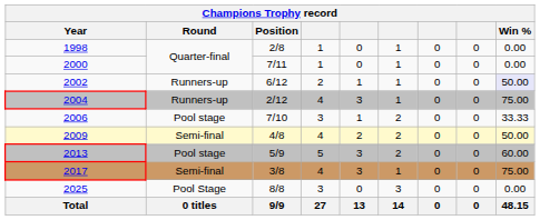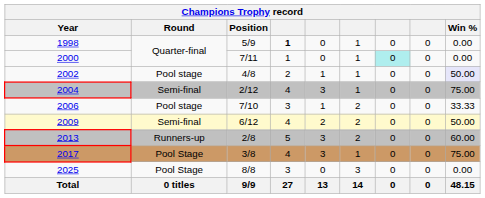1998 | Position: 2/8 -> 5/9
1998 | column 4: normal -> bold
2000 | column 7: no background -> paleturquoise background
2002 | Round: Runners-up -> Pool stage
2002 | Position: 6/12 -> 4/8
2004 | Round: Runners-up -> Semi-final
2009 | Position: 4/8 -> 6/12
2013 | Round: Pool stage -> Runners-up
2013 | Position: 5/9 -> 2/8
2017 | Round: Semi-final -> Pool Stage
